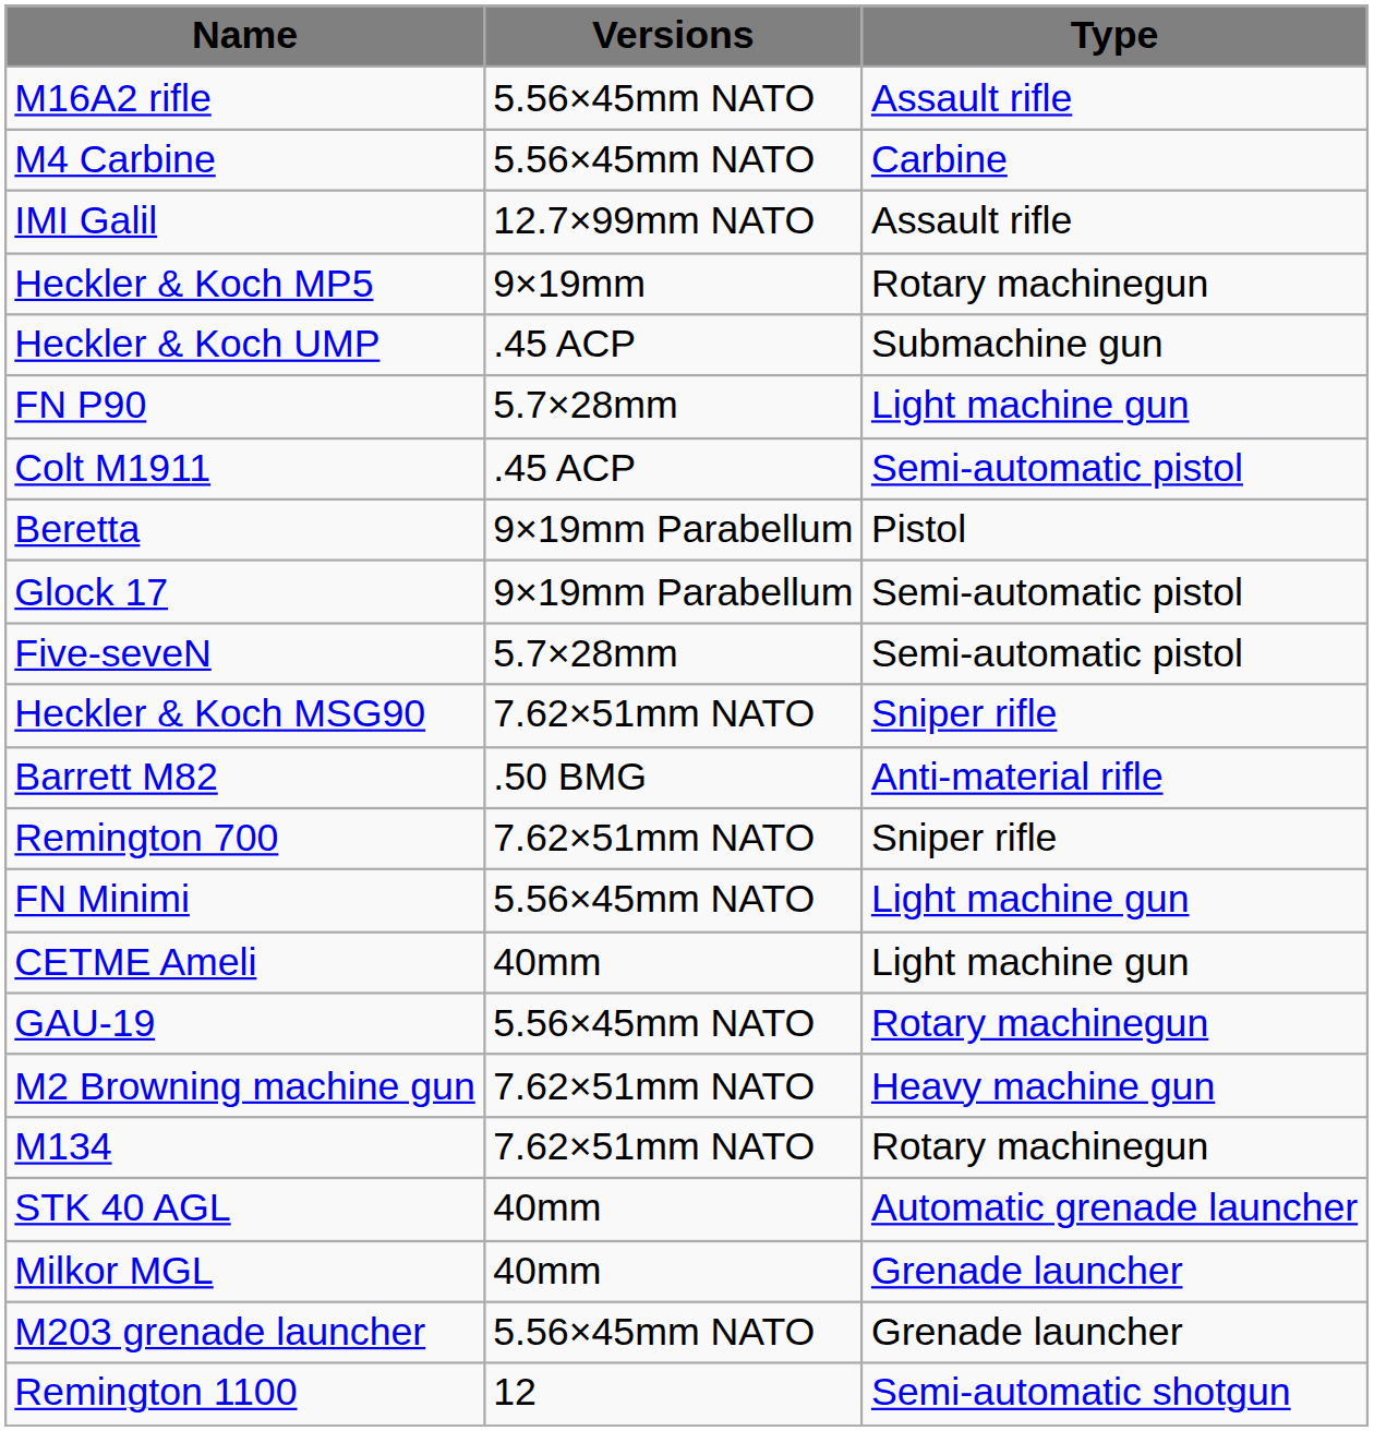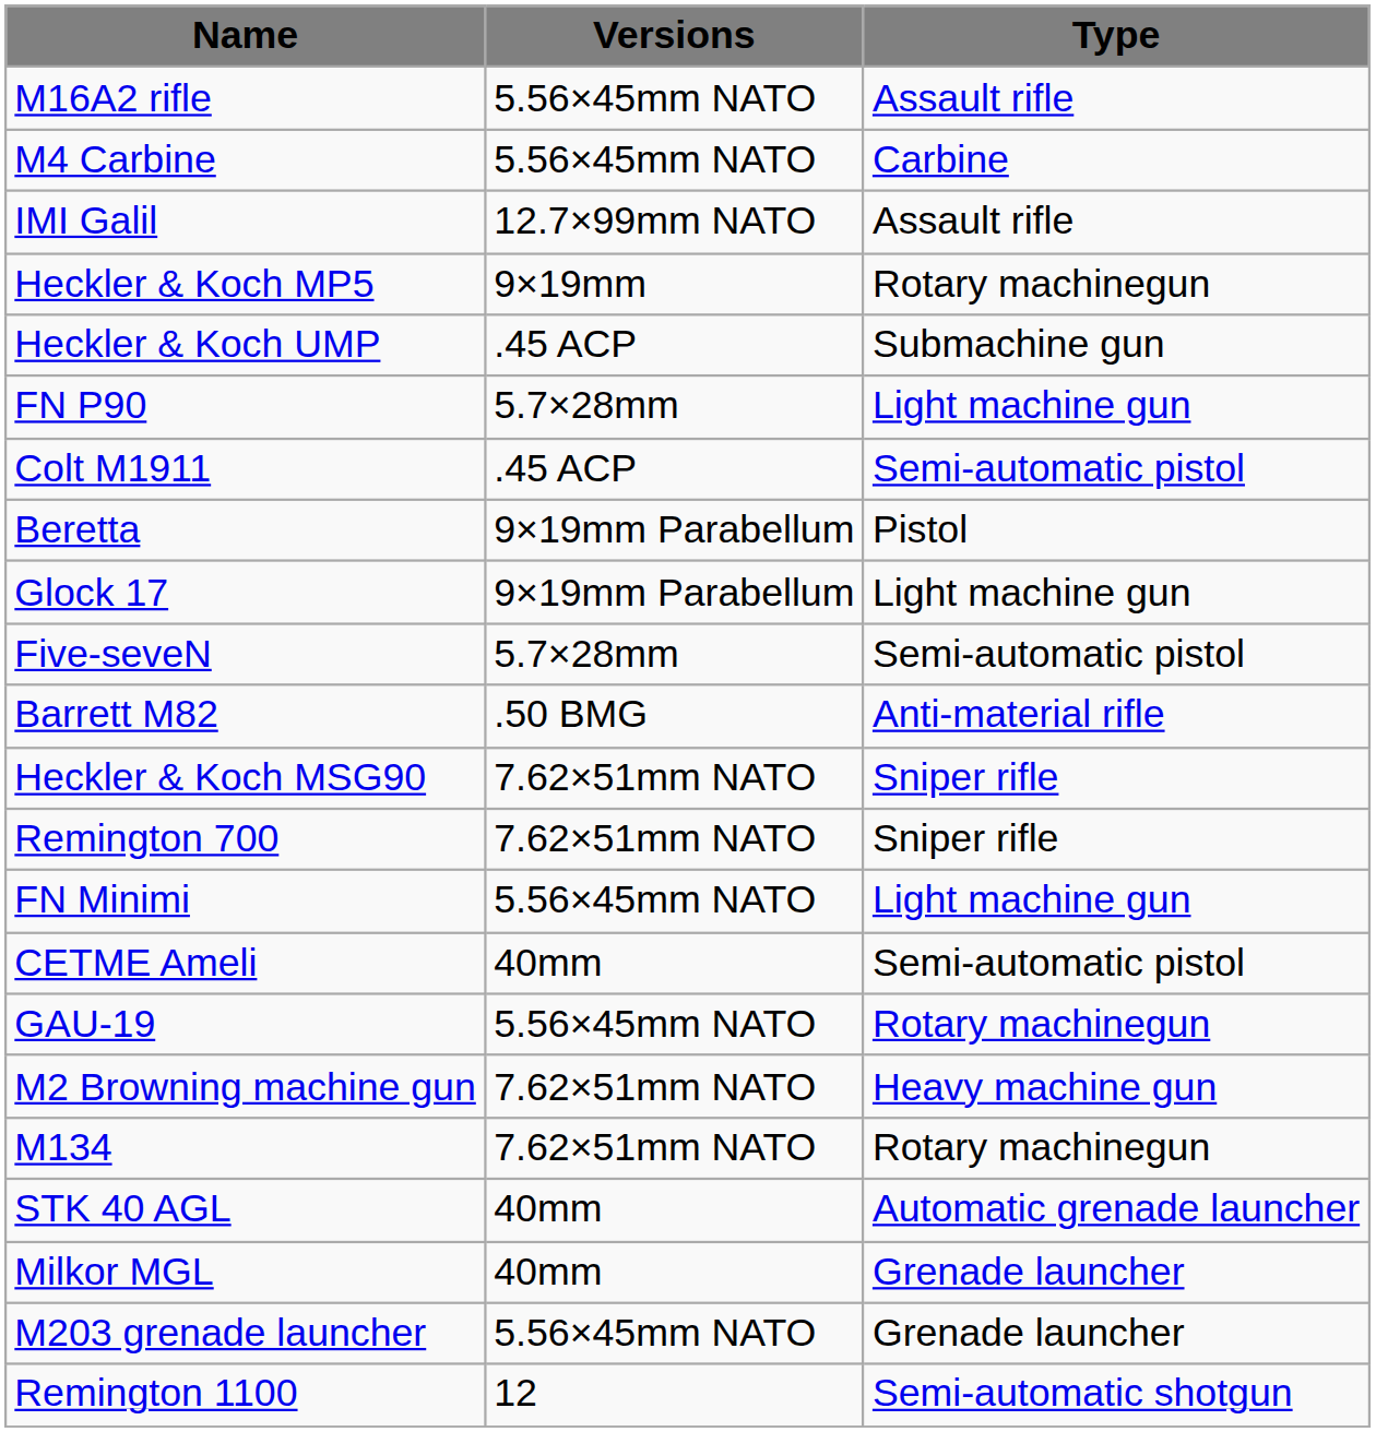Glock 17 | Type: Semi-automatic pistol -> Light machine gun
rows swapped: Heckler & Koch MSG90 <-> Barrett M82
CETME Ameli | Type: Light machine gun -> Semi-automatic pistol
